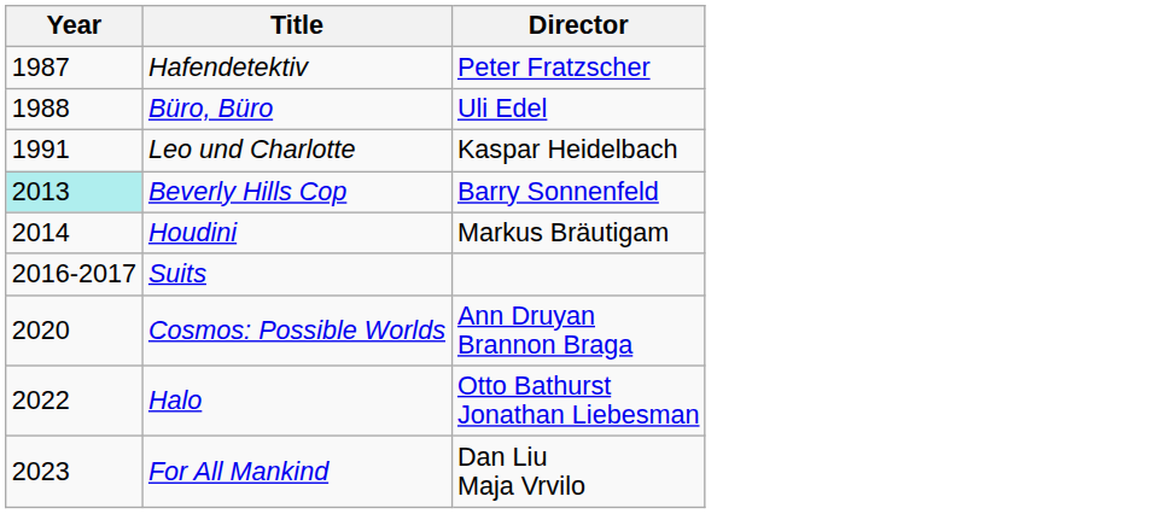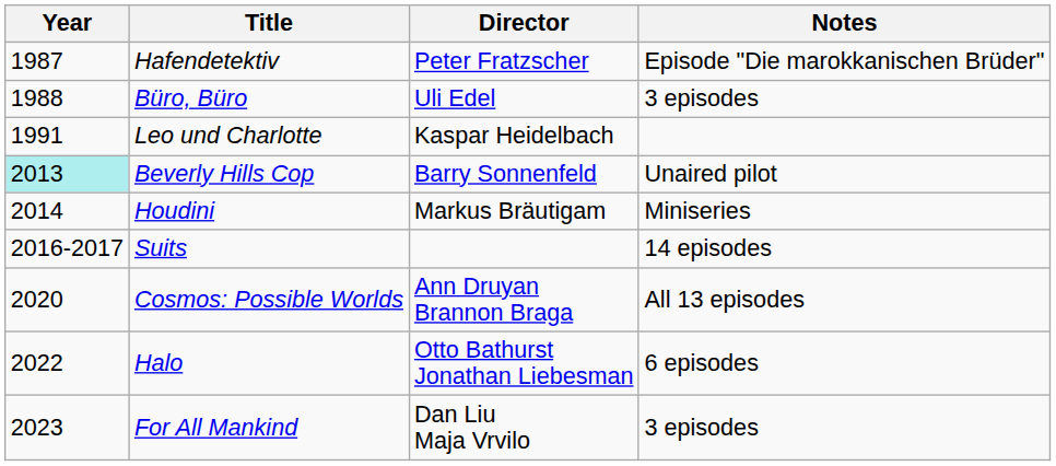+ column: Notes | Episode "Die marokkanischen Brüder" | 3 episodes | Unaired pilot | Miniseries | 14 episodes | All 13 episodes | 6 episodes | 3 episodes
